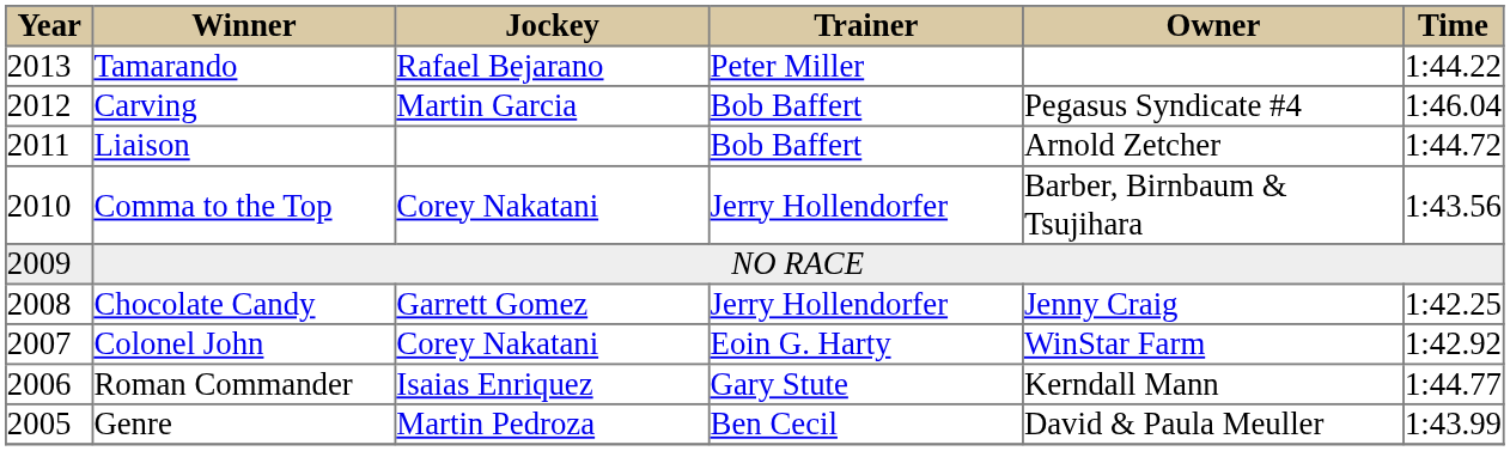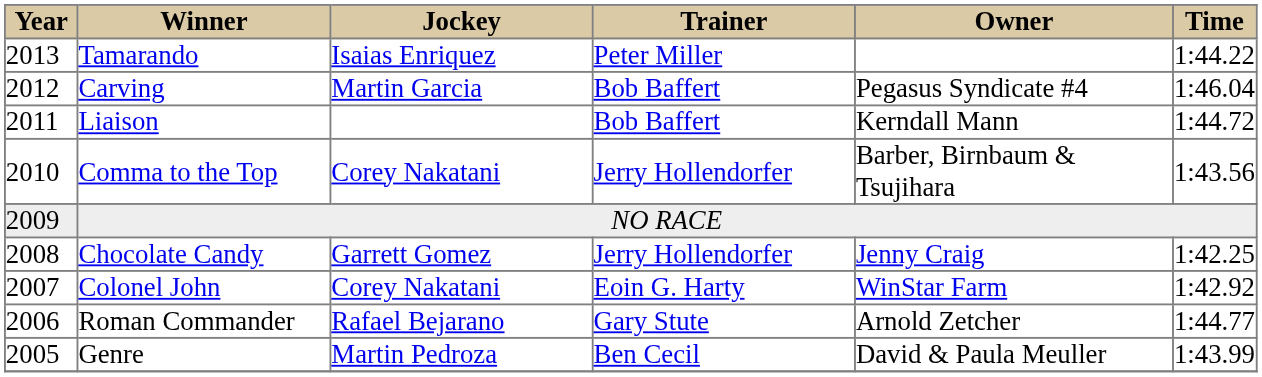Tamarando | column 3: Rafael Bejarano -> Isaias Enriquez
Liaison | column 5: Arnold Zetcher -> Kerndall Mann
Roman Commander | column 3: Isaias Enriquez -> Rafael Bejarano
Roman Commander | column 5: Kerndall Mann -> Arnold Zetcher
